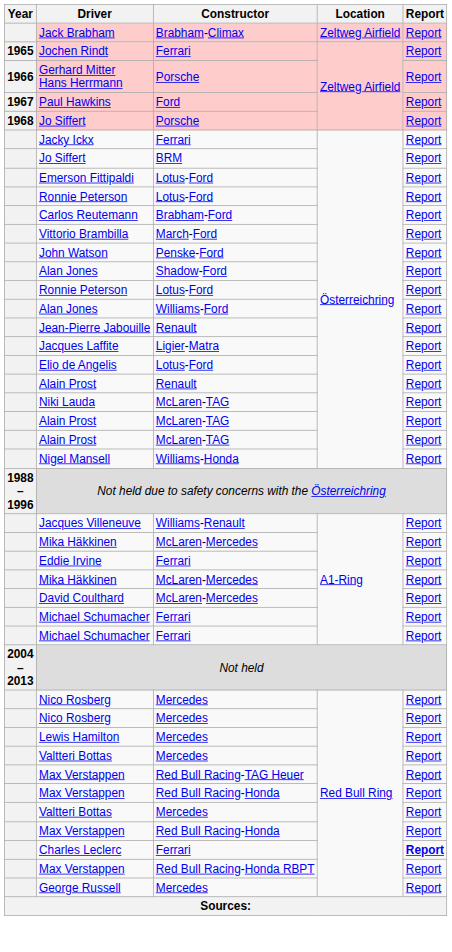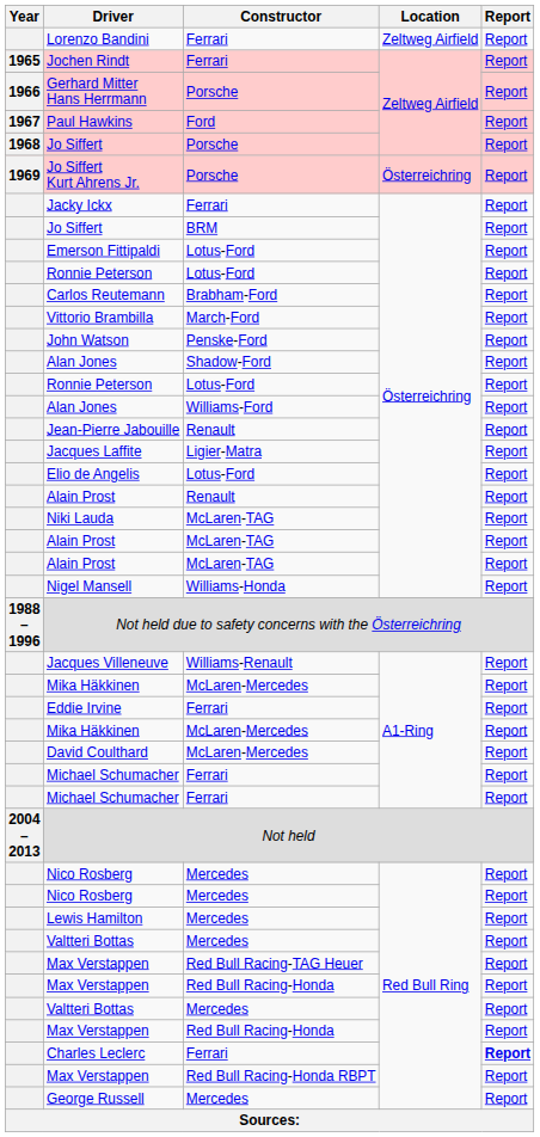- row: Jack Brabham | Brabham-Climax | Zeltweg Airfield | Report
+ row: Lorenzo Bandini | Ferrari | Zeltweg Airfield | Report
+ row: 1969 | Jo Siffert Kurt Ahrens Jr. | Porsche | Österreichring | Report
